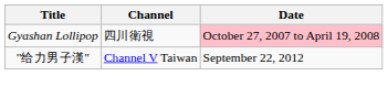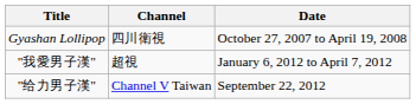Gyashan Lollipop | Date: pink background -> no background
+ row: "我愛男子漢" | 超視 | January 6, 2012 to April 7, 2012
